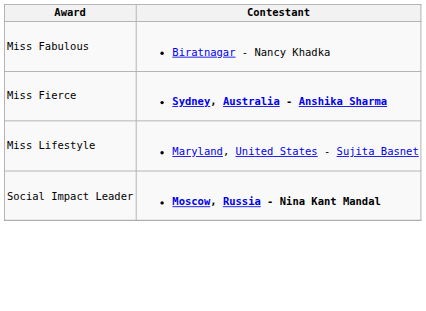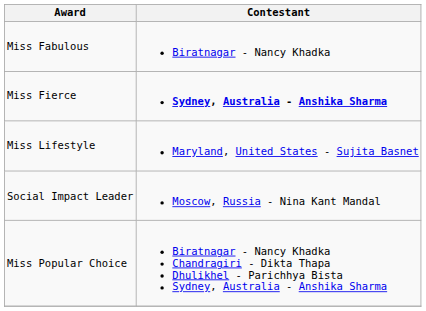Social Impact Leader | Contestant: bold -> normal
+ row: Miss Popular Choice | Biratnagar - Nancy Khadka Chandragiri - Dikta Thapa Dhulikhel - Parichhya Bista Sydney, Australia - Anshika Sharma
